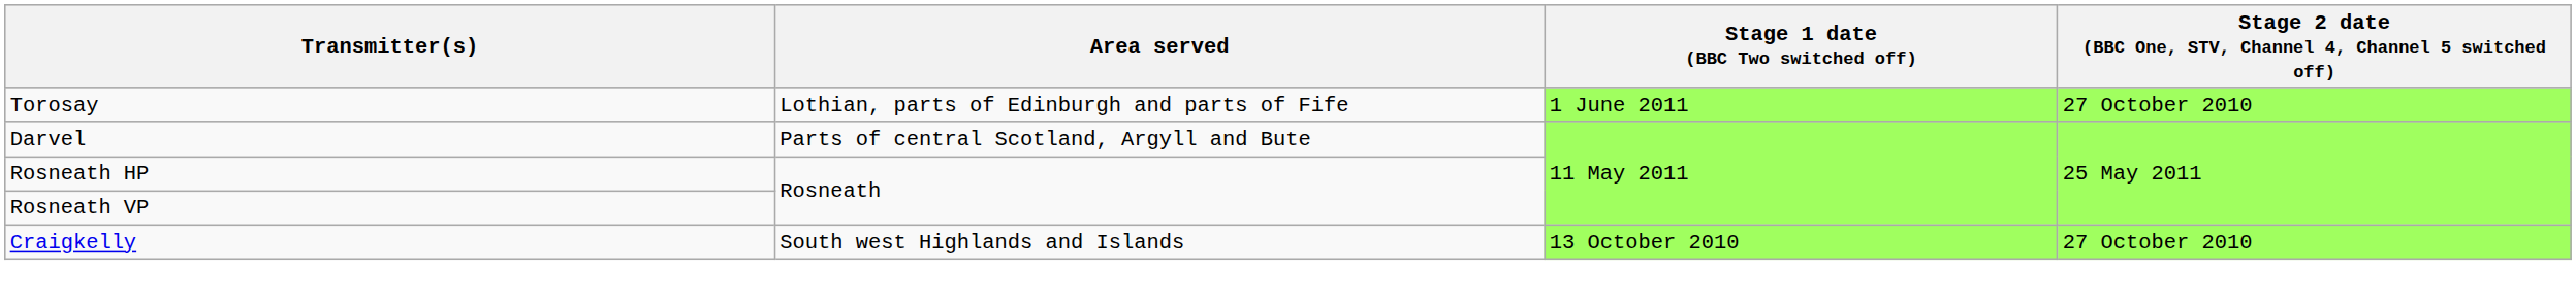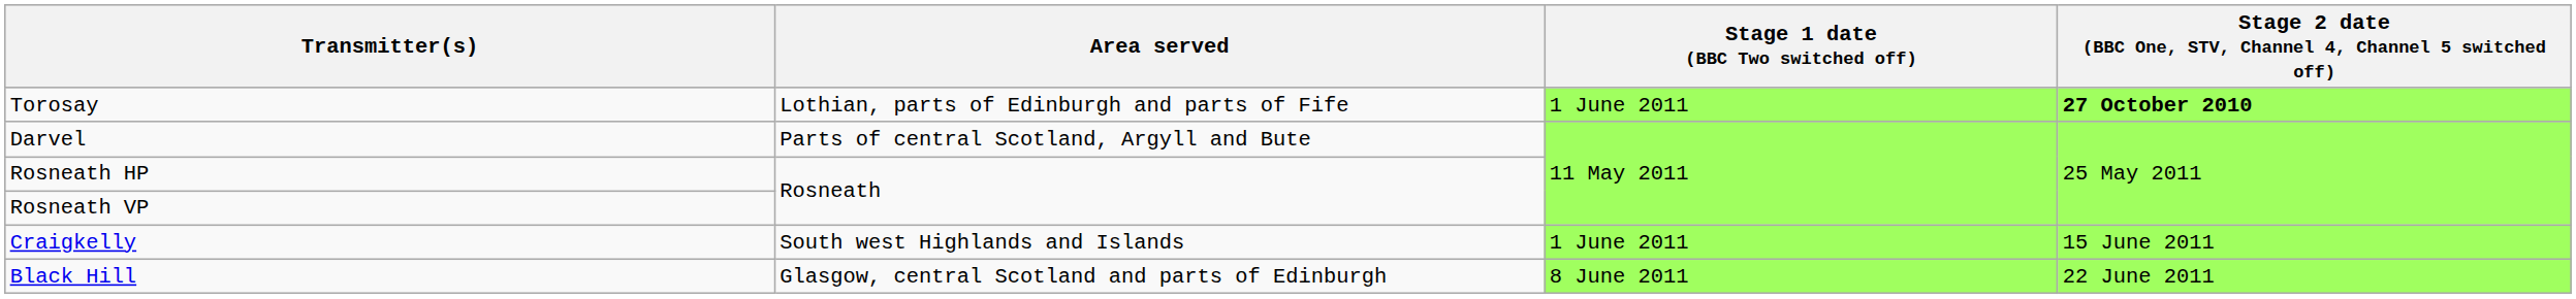Torosay | column 4: normal -> bold
Craigkelly | Stage 1 date (BBC Two switched off): 13 October 2010 -> 1 June 2011
Craigkelly | column 4: 27 October 2010 -> 15 June 2011
+ row: Black Hill | Glasgow, central Scotland and parts of Edinburgh | 8 June 2011 | 22 June 2011
